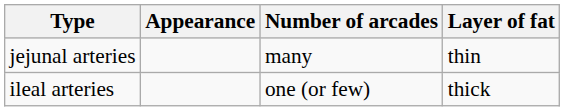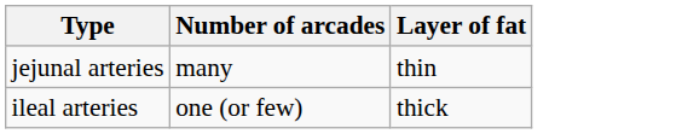- column: Appearance
